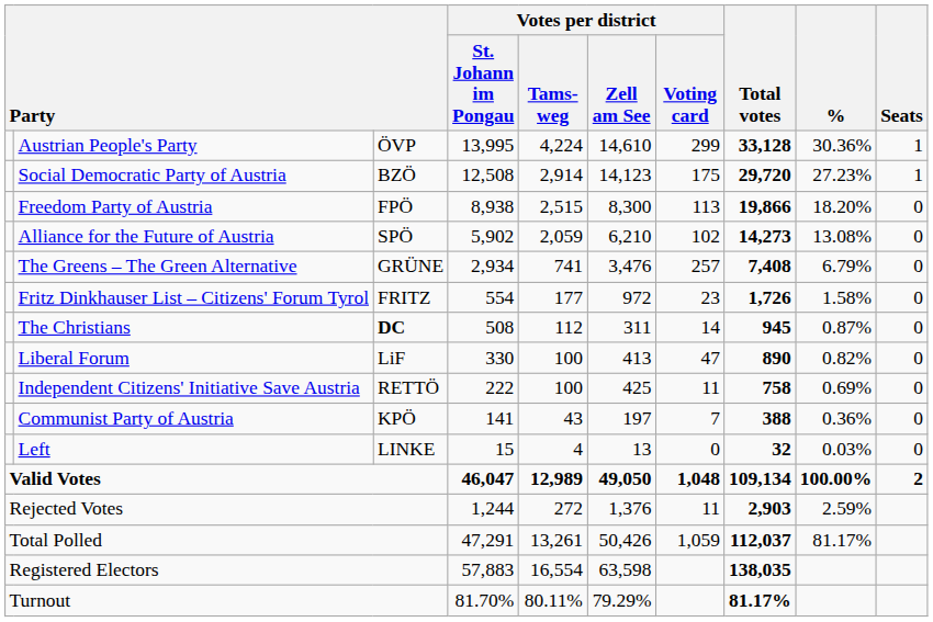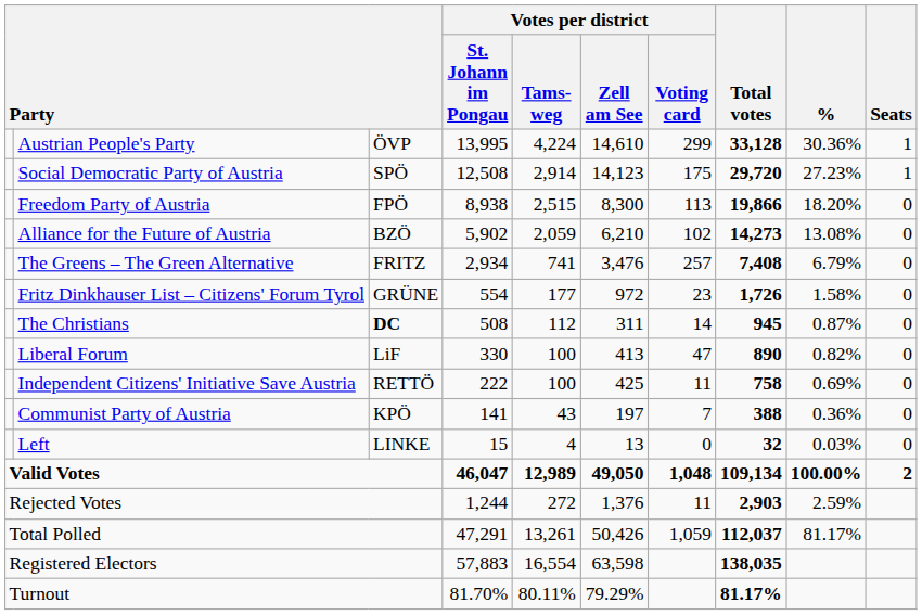Social Democratic Party of Austria | column 3: BZÖ -> SPÖ
Alliance for the Future of Austria | column 3: SPÖ -> BZÖ
The Greens – The Green Alternative | column 3: GRÜNE -> FRITZ
Fritz Dinkhauser List – Citizens' Forum Tyrol | column 3: FRITZ -> GRÜNE
